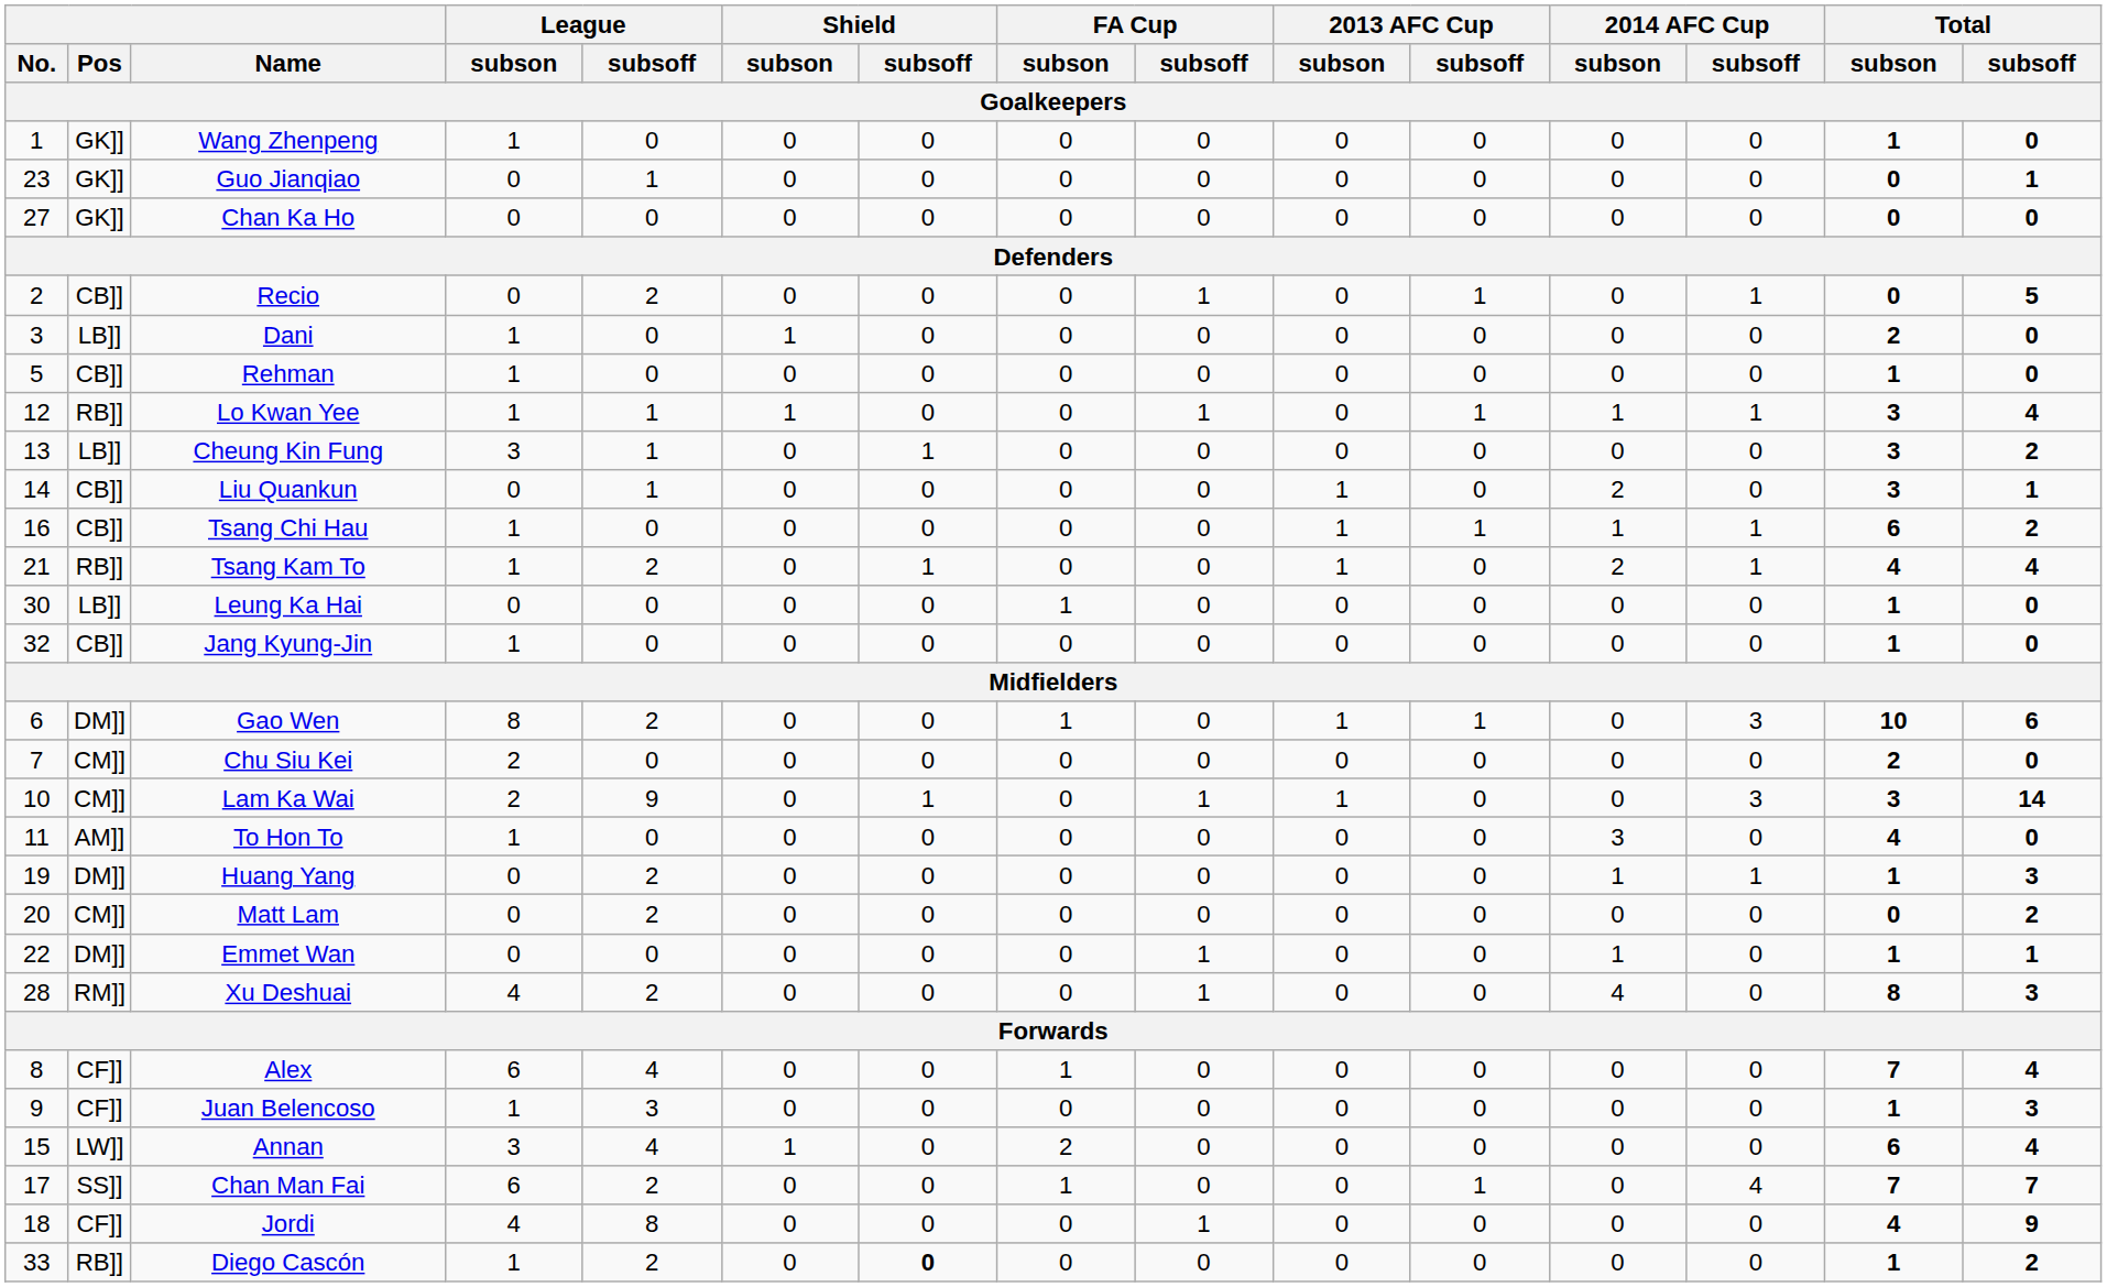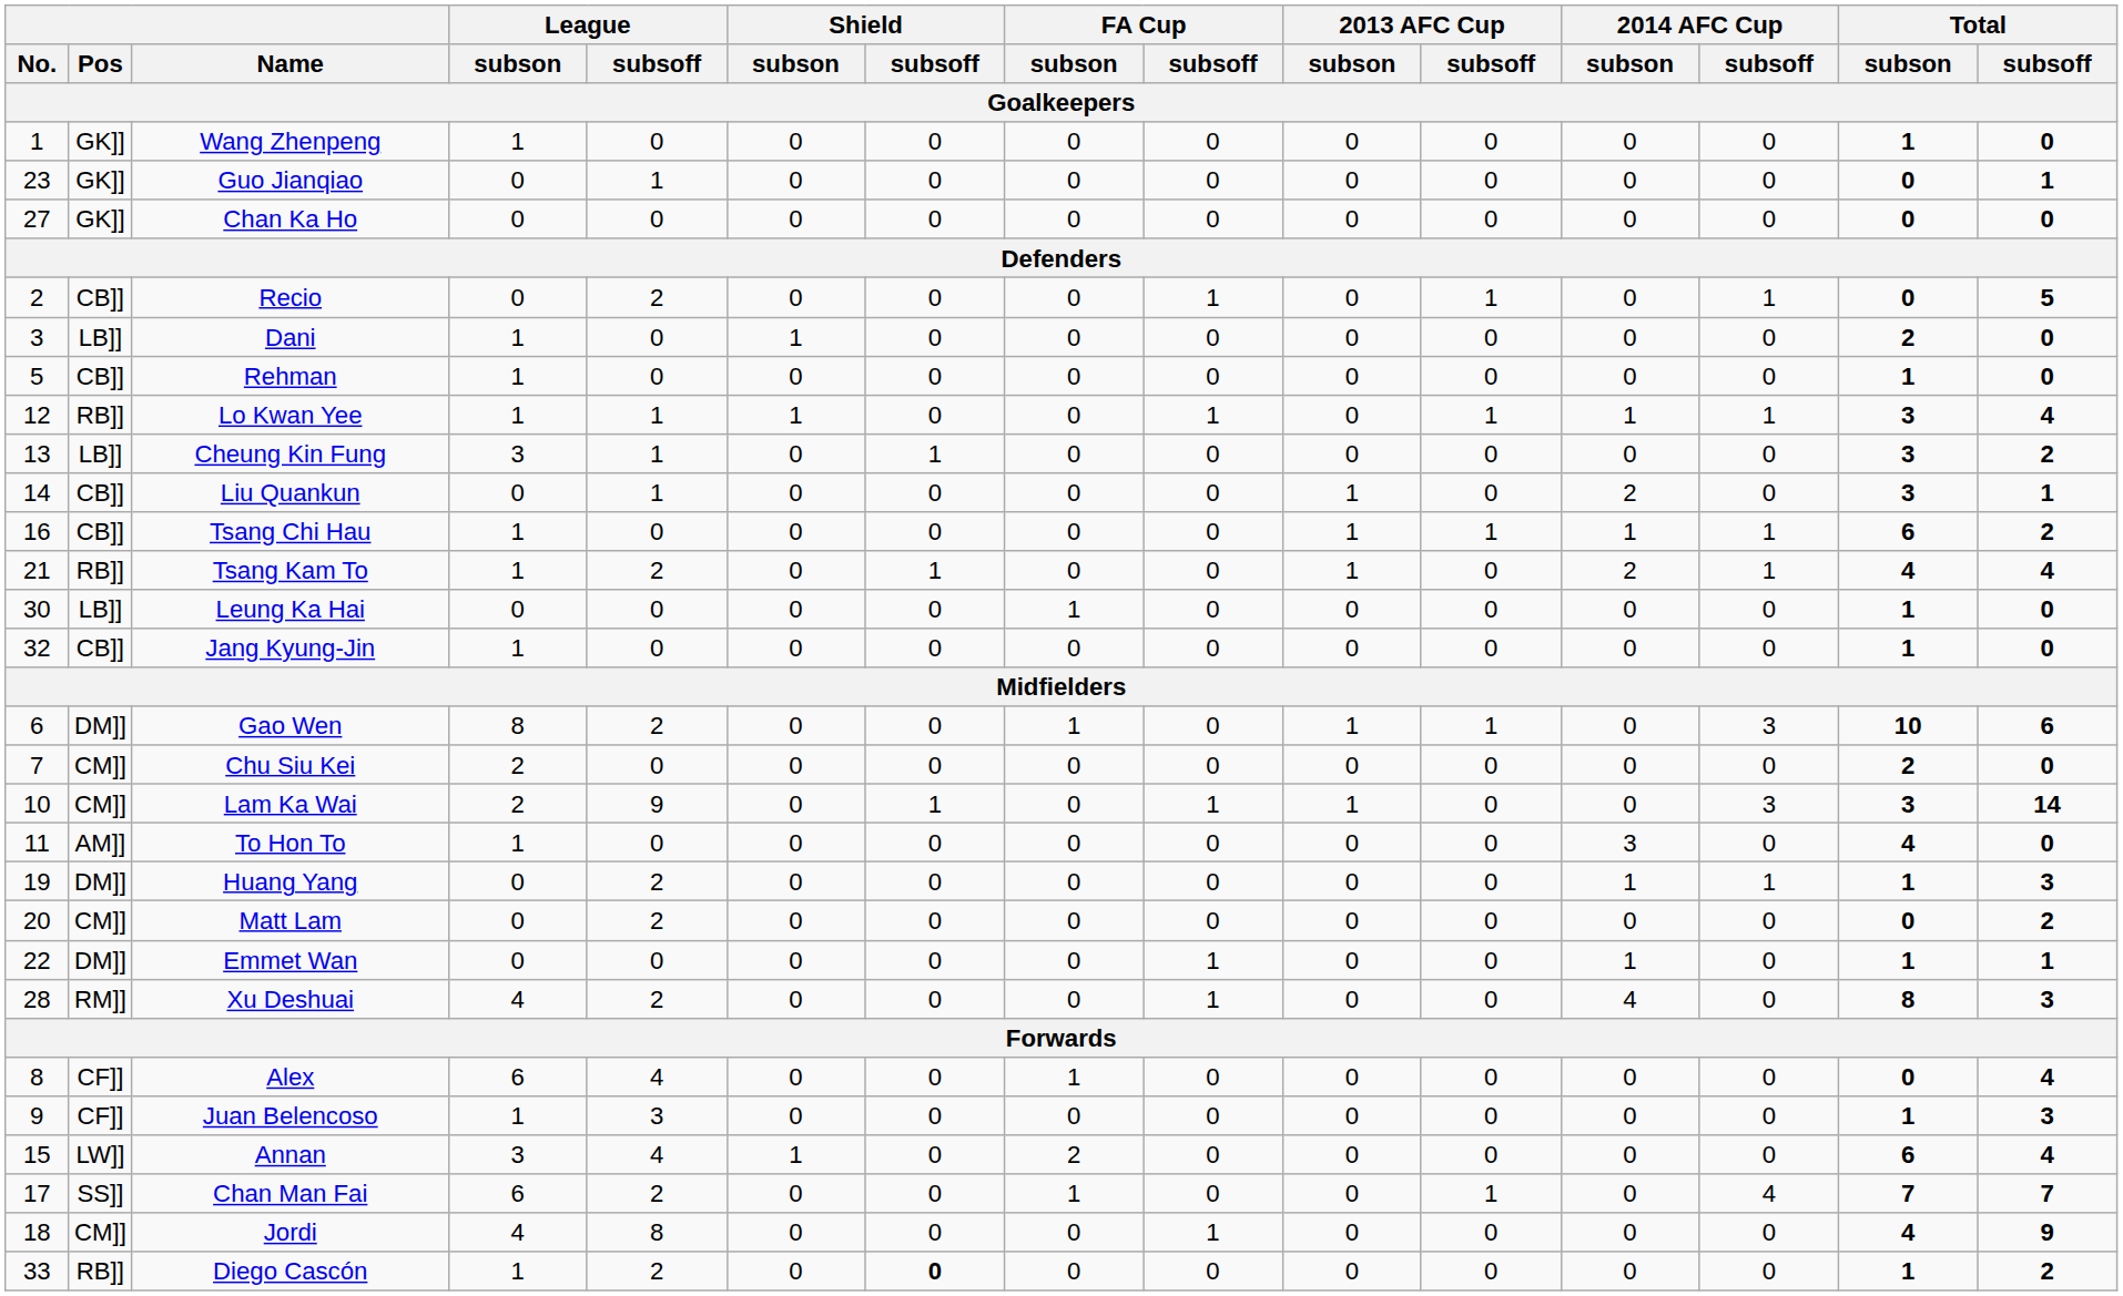Alex | Total / subson: 7 -> 0
Jordi | Pos: CF]] -> CM]]
